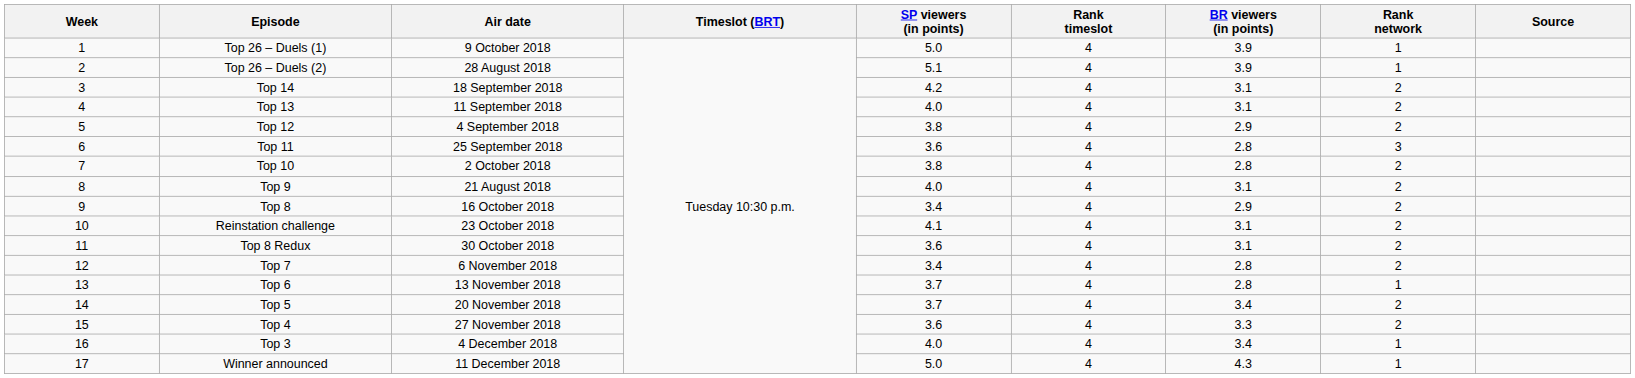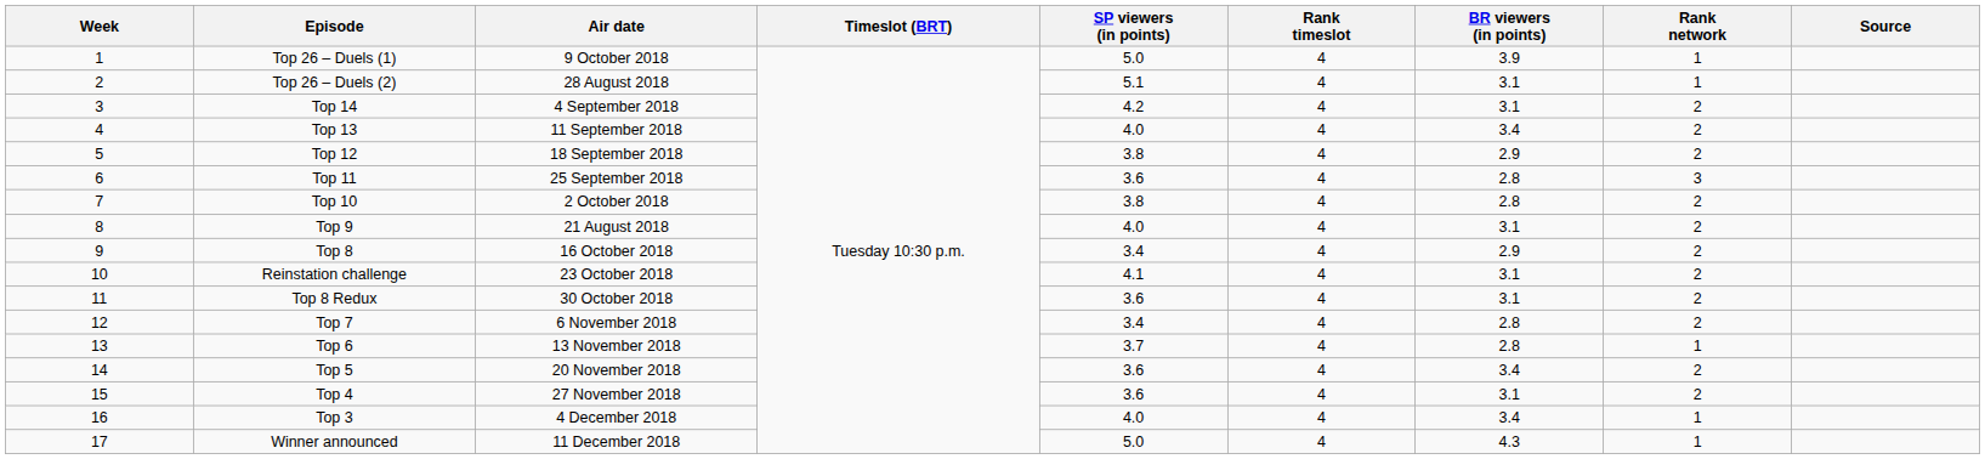Top 26 – Duels (2) | BR viewers (in points): 3.9 -> 3.1
Top 14 | Air date: 18 September 2018 -> 4 September 2018
Top 13 | BR viewers (in points): 3.1 -> 3.4
Top 12 | Air date: 4 September 2018 -> 18 September 2018
Top 5 | SP viewers (in points): 3.7 -> 3.6
Top 4 | BR viewers (in points): 3.3 -> 3.1
